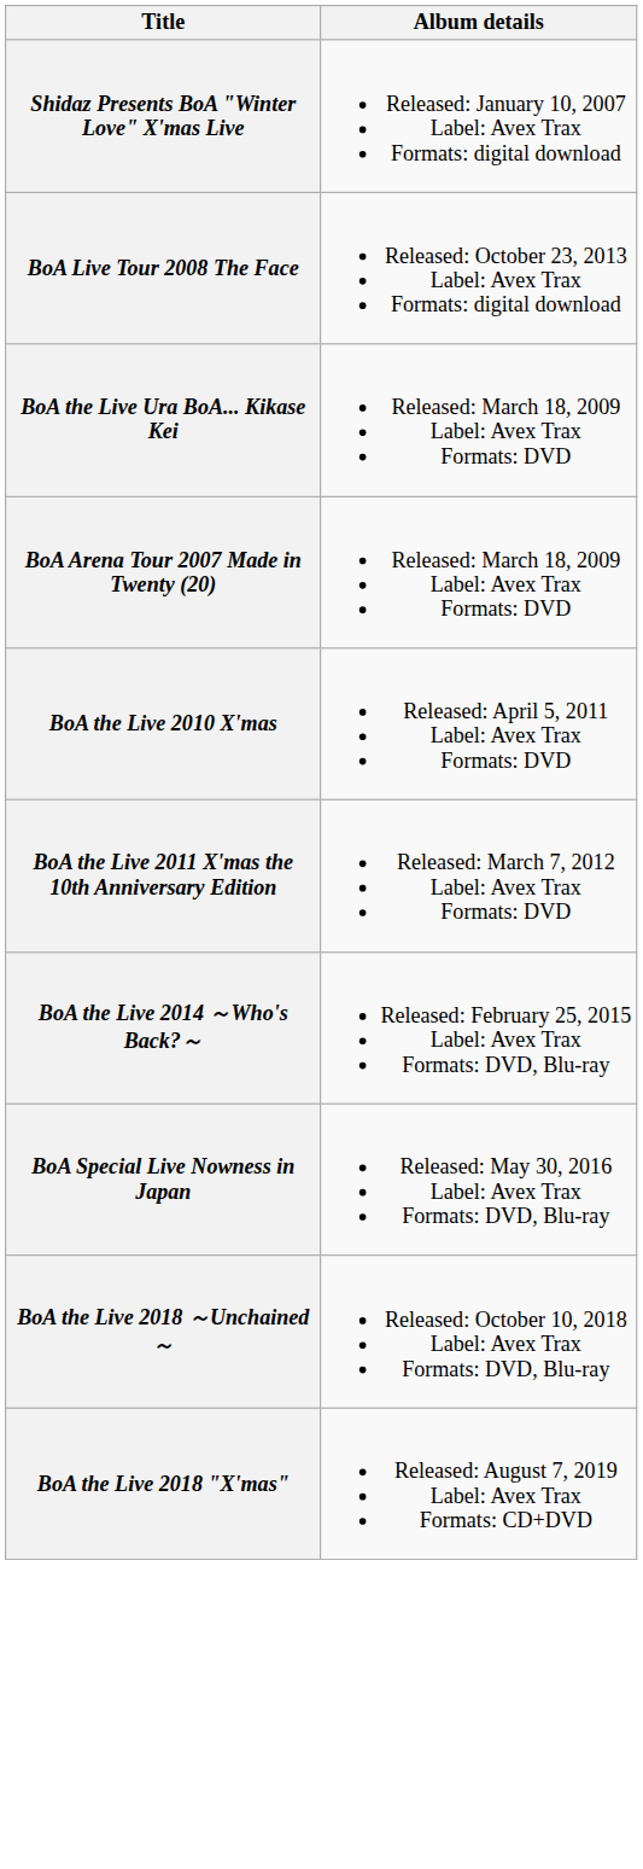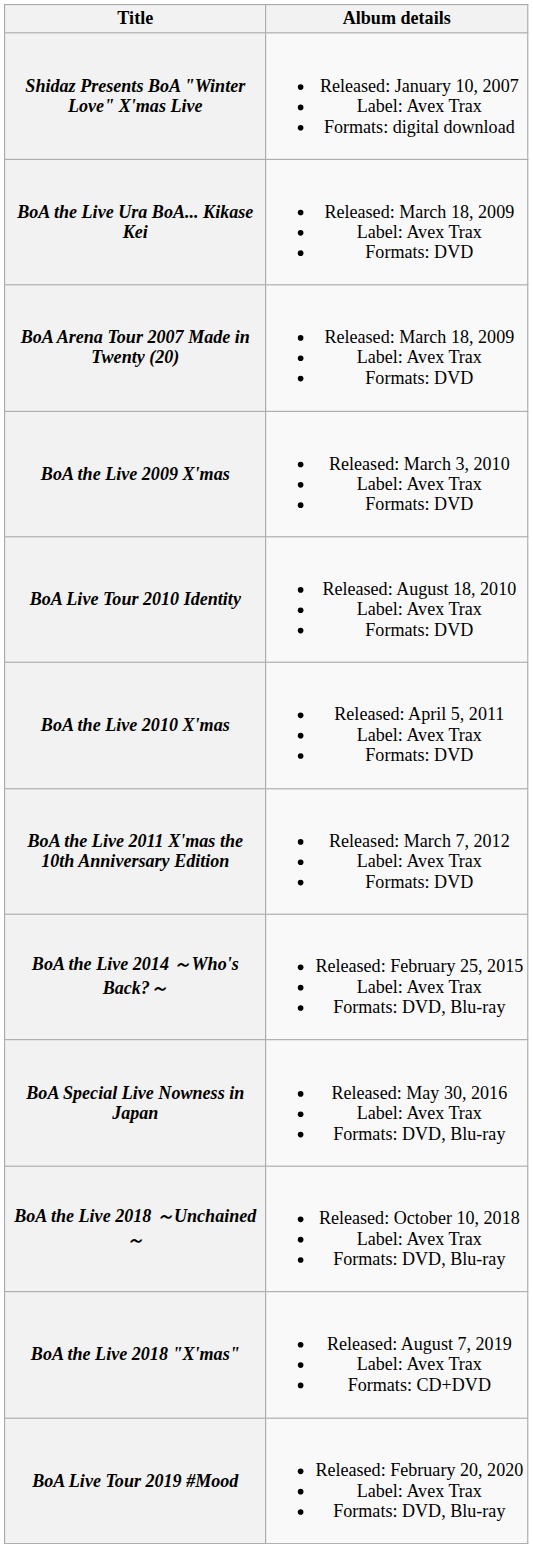- row: BoA Live Tour 2008 The Face | Released: October 23, 2013 Label: Avex Trax Formats: digital download
+ row: BoA the Live 2009 X'mas | Released: March 3, 2010 Label: Avex Trax Formats: DVD
+ row: BoA Live Tour 2010 Identity | Released: August 18, 2010 Label: Avex Trax Formats: DVD
+ row: BoA Live Tour 2019 #Mood | Released: February 20, 2020 Label: Avex Trax Formats: DVD, Blu-ray
